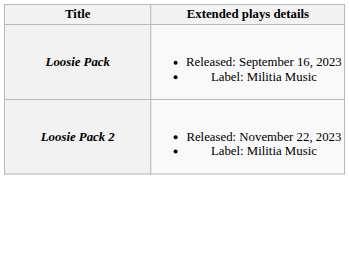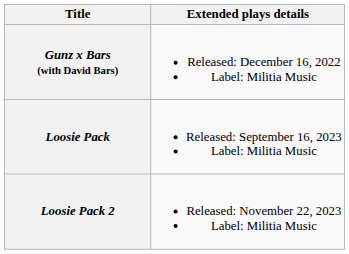+ row: Gunz x Bars (with David Bars) | Released: December 16, 2022 Label: Militia Music
